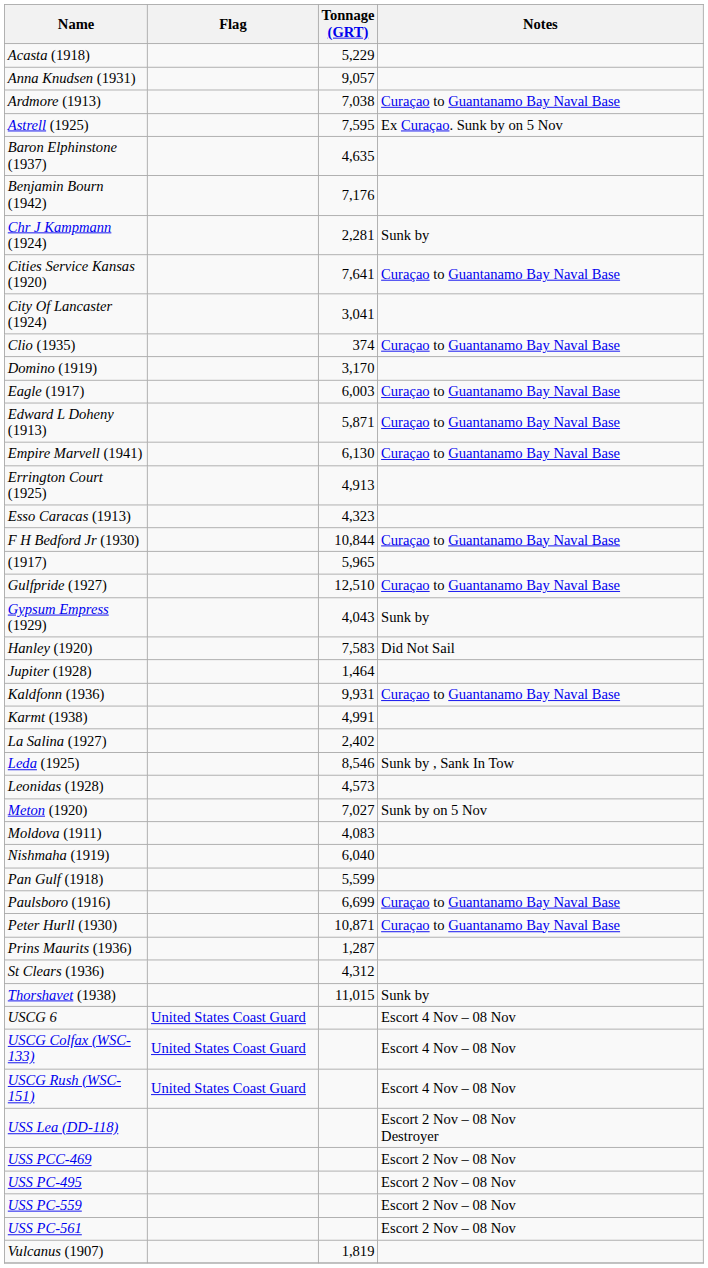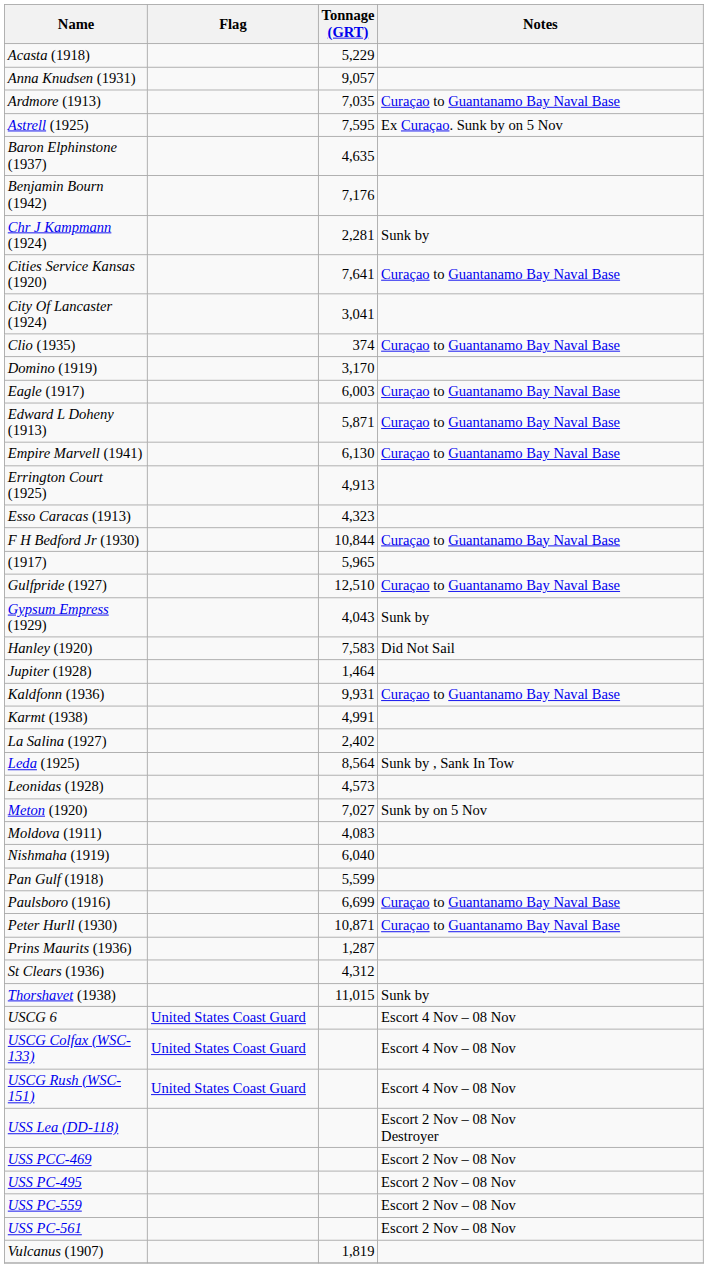Ardmore (1913) | Tonnage (GRT): 7,038 -> 7,035
Leda (1925) | Tonnage (GRT): 8,546 -> 8,564
